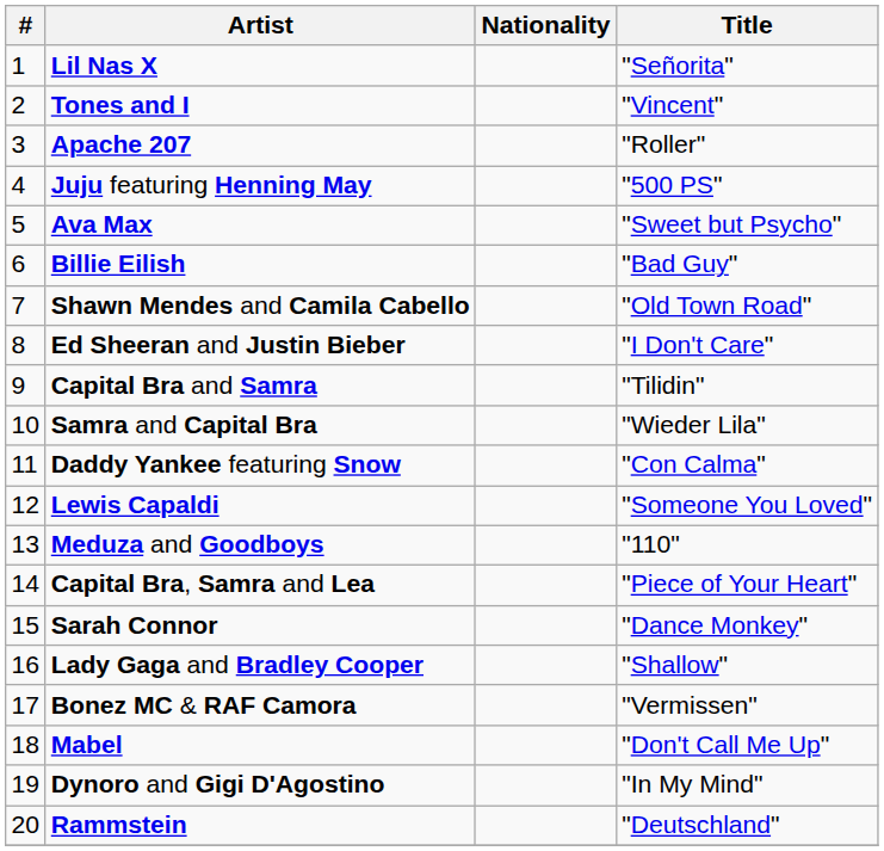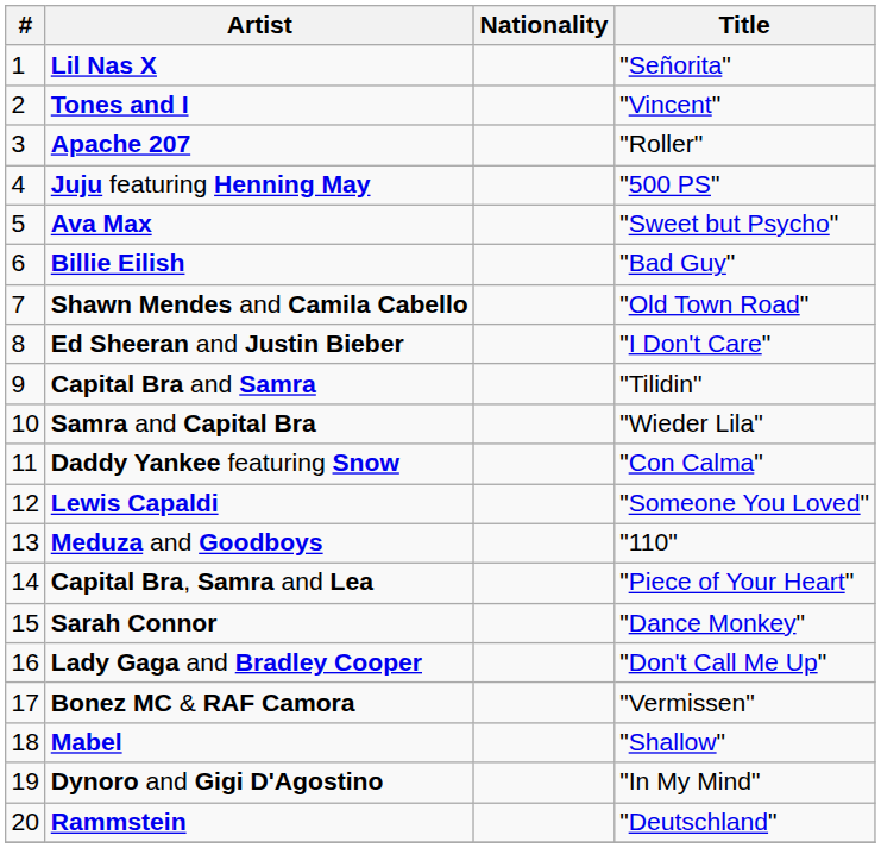Lady Gaga and Bradley Cooper | Title: "Shallow" -> "Don't Call Me Up"
Mabel | Title: "Don't Call Me Up" -> "Shallow"
